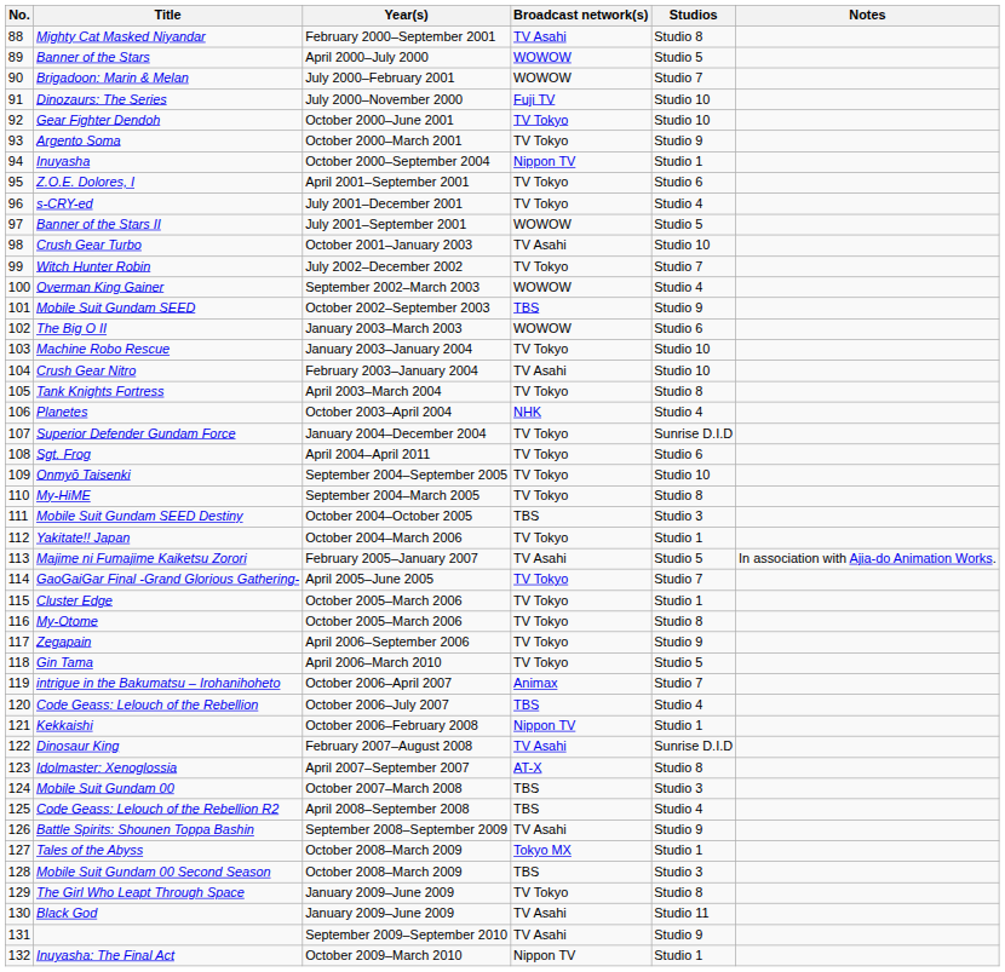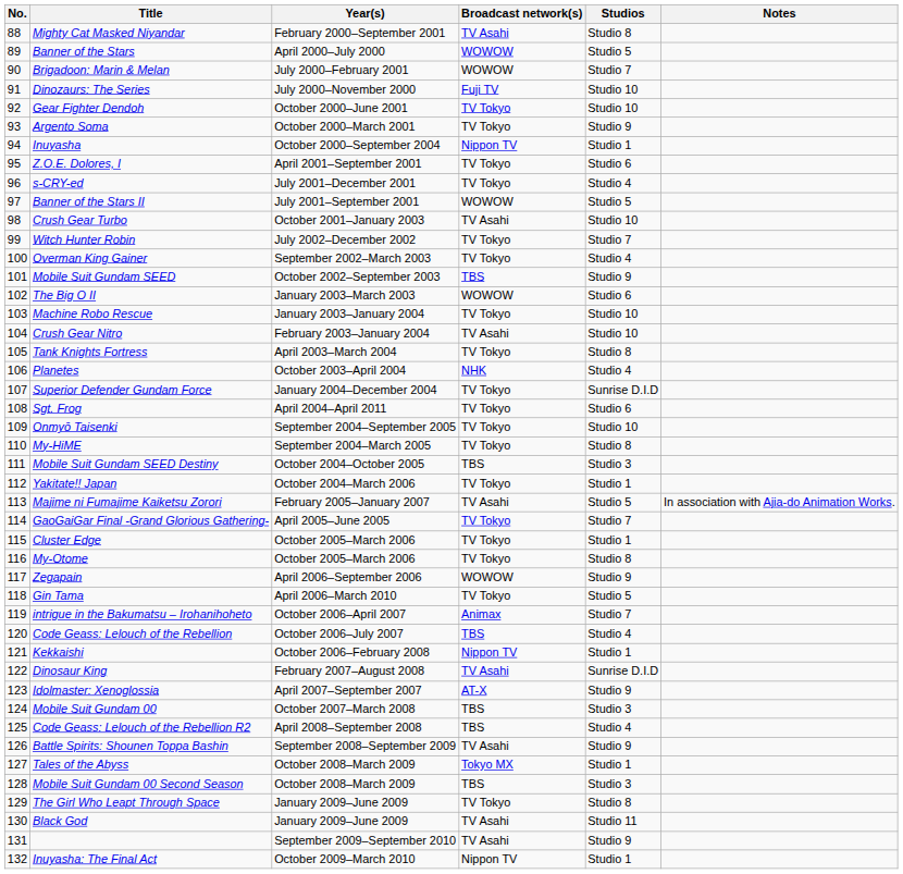Overman King Gainer | Broadcast network(s): WOWOW -> TV Tokyo
Zegapain | Broadcast network(s): TV Tokyo -> WOWOW
Idolmaster: Xenoglossia | Studios: Studio 8 -> Studio 9
